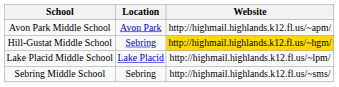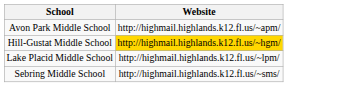- column: Location | Avon Park | Sebring | Lake Placid | Sebring
